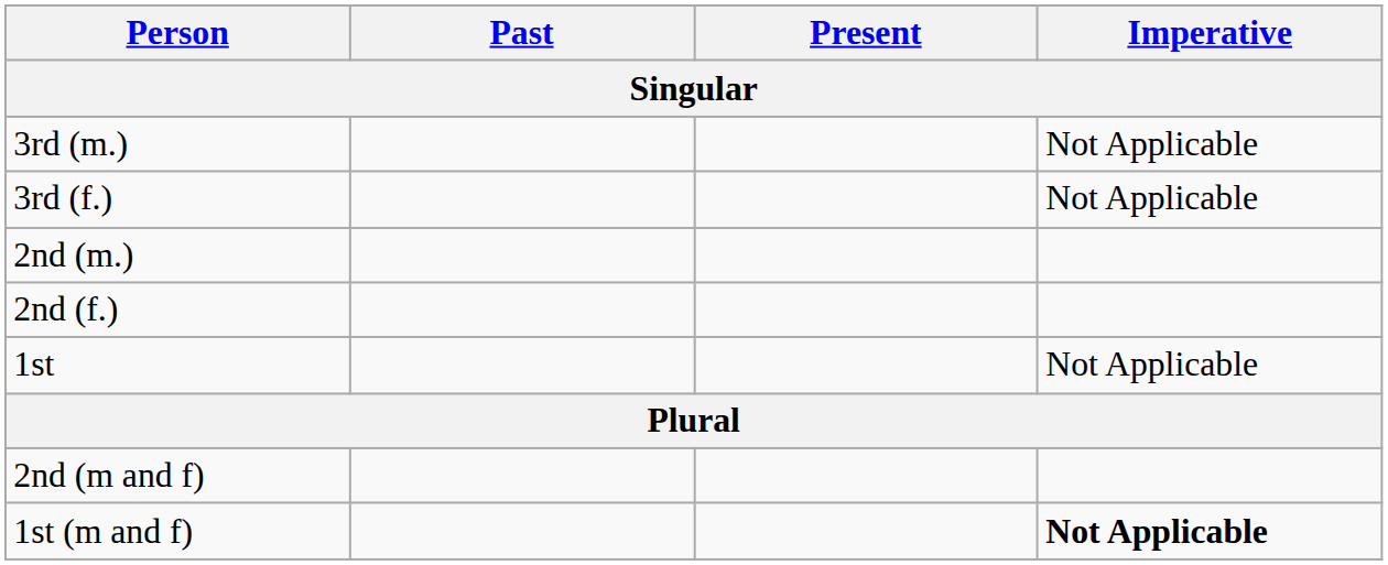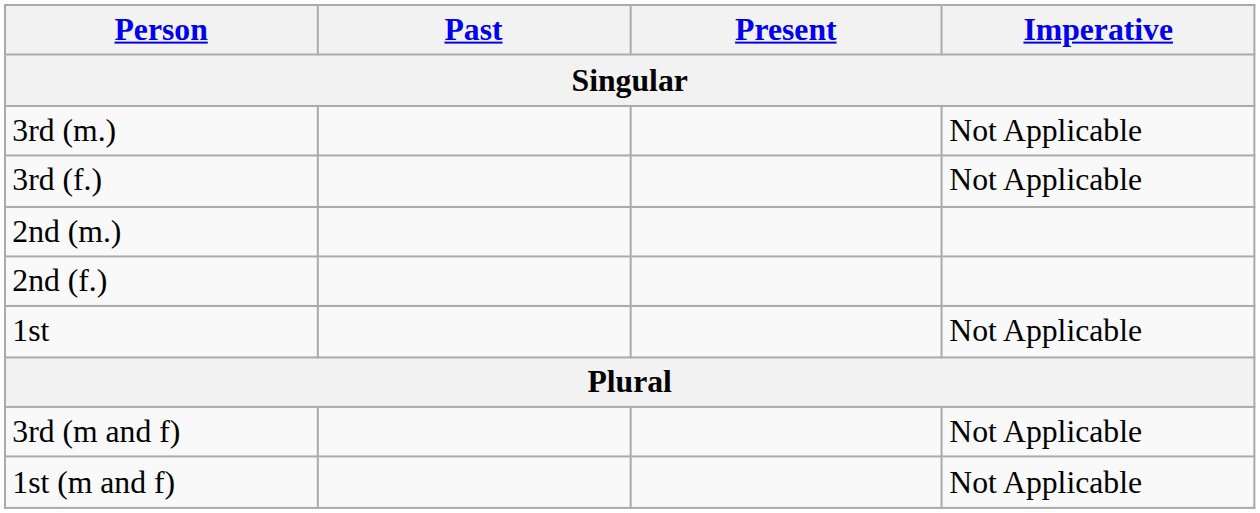+ row: 3rd (m and f) | Not Applicable
- row: 2nd (m and f)
1st (m and f) | Imperative: bold -> normal
